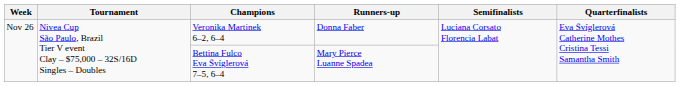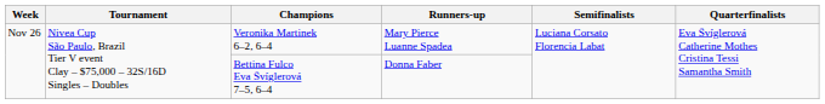Veronika Martinek 6–2, 6–4 | Runners-up: Donna Faber -> Mary Pierce Luanne Spadea
Bettina Fulco Eva Švíglerová 7–5, 6–4 | Runners-up: Mary Pierce Luanne Spadea -> Donna Faber
